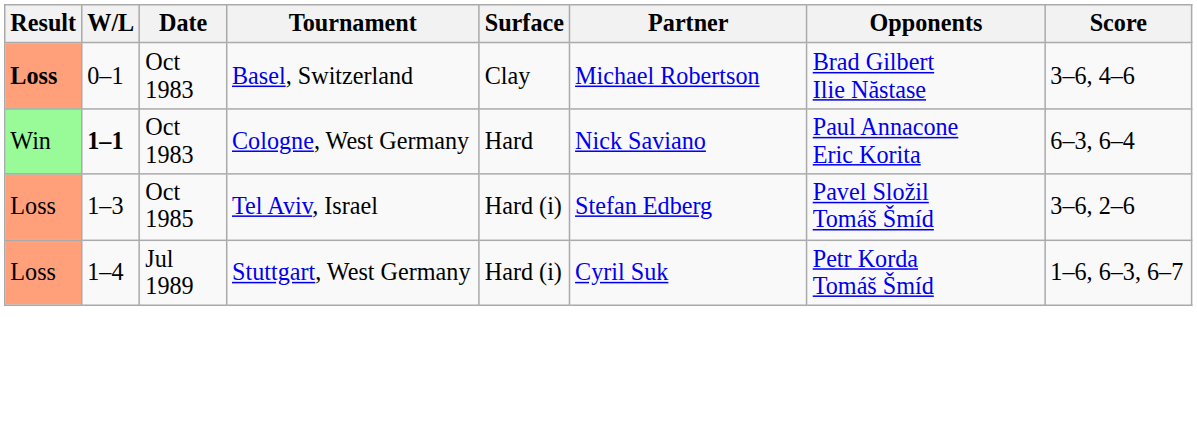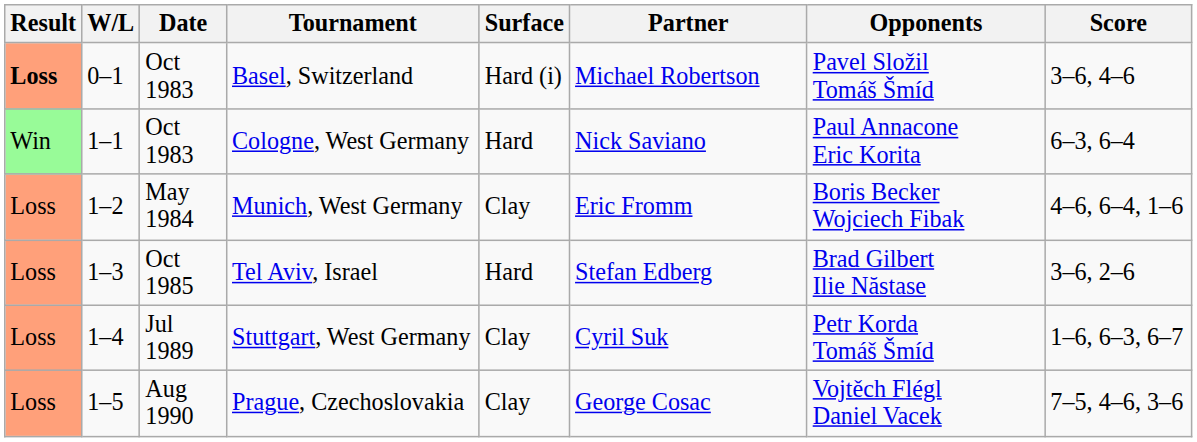Basel, Switzerland | Surface: Clay -> Hard (i)
Basel, Switzerland | Opponents: Brad Gilbert Ilie Năstase -> Pavel Složil Tomáš Šmíd
Cologne, West Germany | W/L: bold -> normal
+ row: Loss | 1–2 | May 1984 | Munich, West Germany | Clay | Eric Fromm | Boris Becker Wojciech Fibak | 4–6, 6–4, 1–6
Tel Aviv, Israel | Surface: Hard (i) -> Hard
Tel Aviv, Israel | Opponents: Pavel Složil Tomáš Šmíd -> Brad Gilbert Ilie Năstase
Stuttgart, West Germany | Surface: Hard (i) -> Clay
+ row: Loss | 1–5 | Aug 1990 | Prague, Czechoslovakia | Clay | George Cosac | Vojtěch Flégl Daniel Vacek | 7–5, 4–6, 3–6
